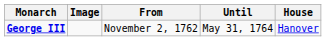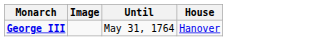- column: From | November 2, 1762
